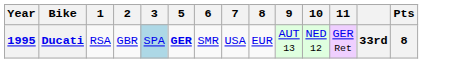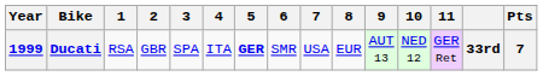+ column: 4 | ITA
Ducati | Year: 1995 -> 1999
Ducati | 3: lightblue background -> no background
Ducati | Pts: 8 -> 7
